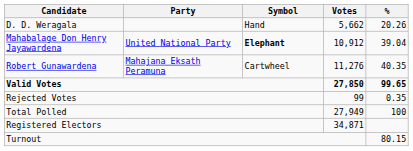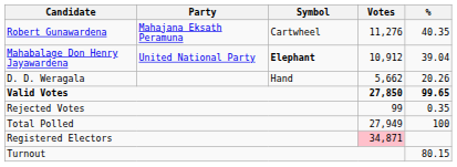rows swapped: Robert Gunawardena <-> D. D. Weragala
Registered Electors | Votes: no background -> pink background
